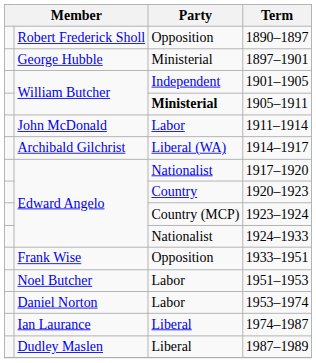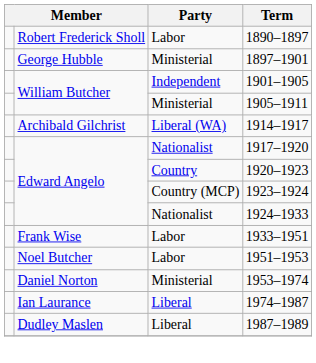1890–1897 | Party: Opposition -> Labor
1905–1911 | Party: bold -> normal
- row: John McDonald | Labor | 1911–1914
1933–1951 | Party: Opposition -> Labor
1953–1974 | Party: Labor -> Ministerial
